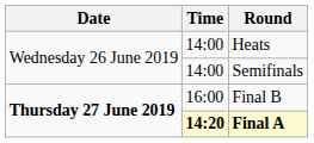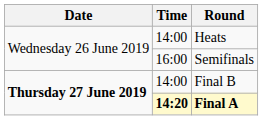Semifinals | Time: 14:00 -> 16:00
Final B | Time: 16:00 -> 14:00
